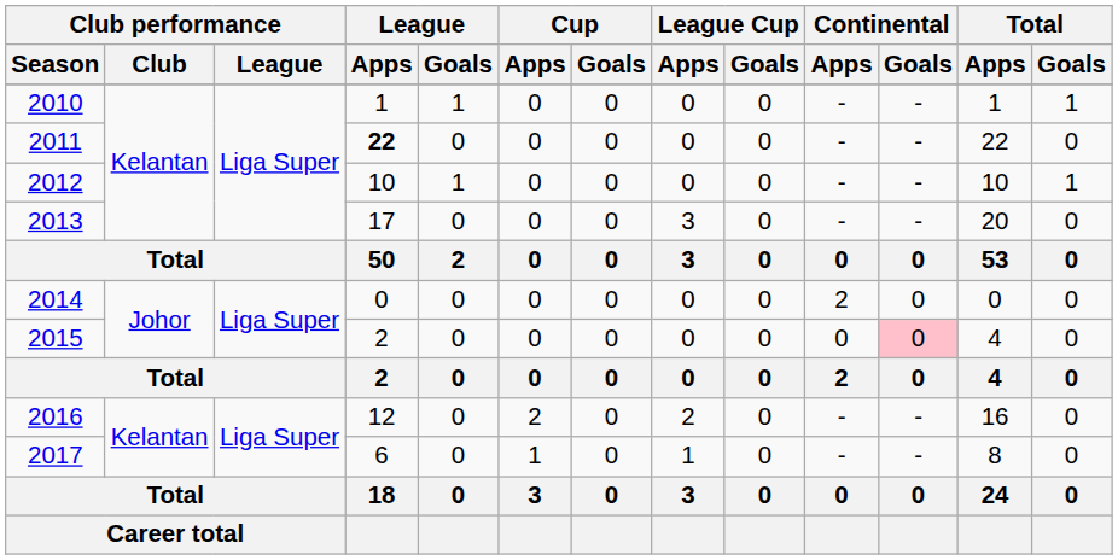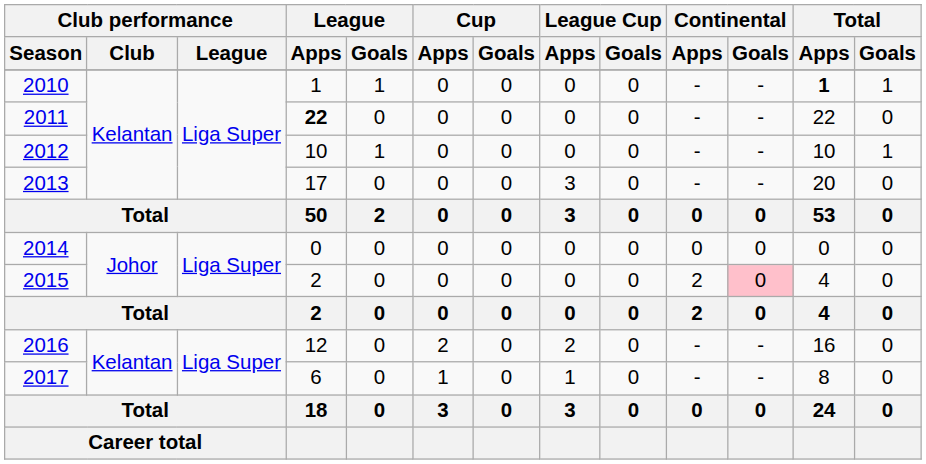2010 | Total / Apps: normal -> bold
2014 | Continental / Apps: 2 -> 0
2015 | Continental / Apps: 0 -> 2
